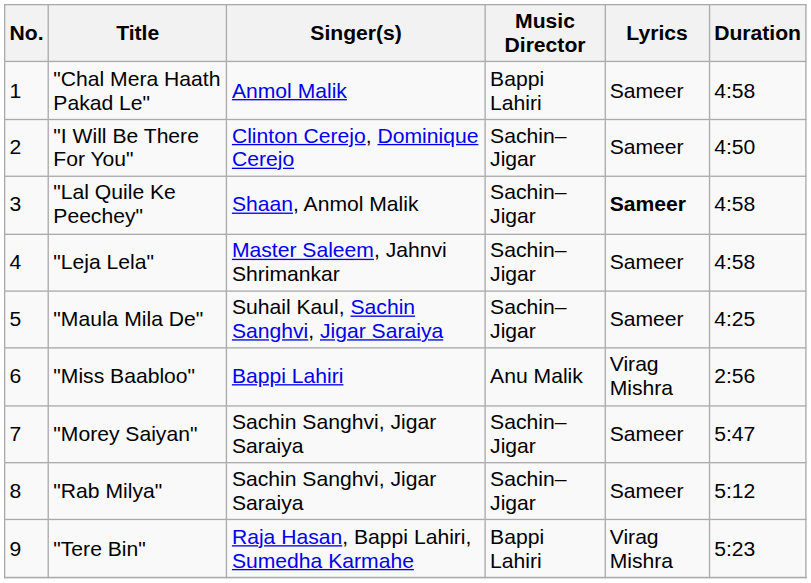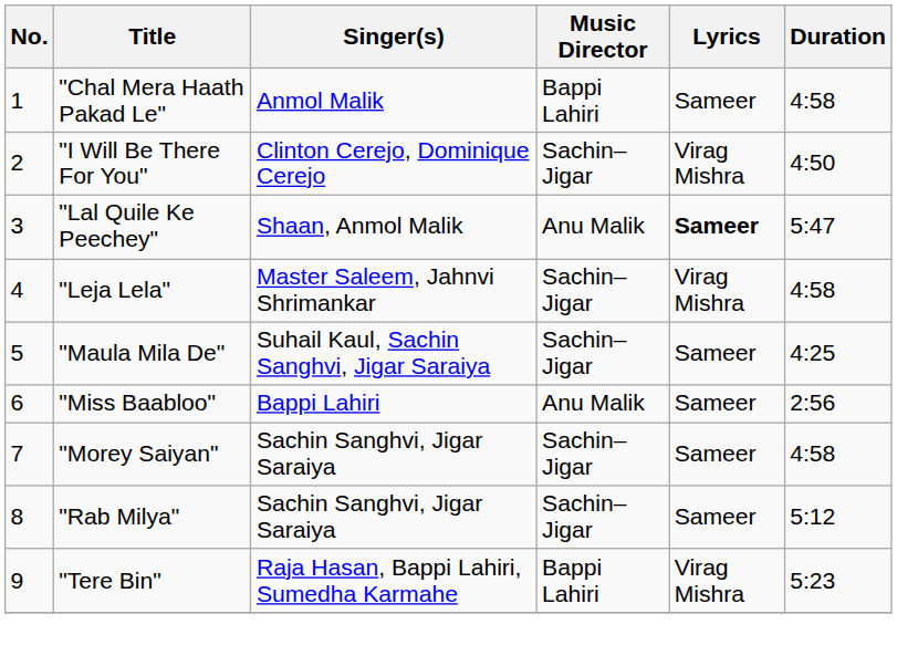"I Will Be There For You" | Lyrics: Sameer -> Virag Mishra
"Lal Quile Ke Peechey" | Music Director: Sachin–Jigar -> Anu Malik
"Lal Quile Ke Peechey" | Duration: 4:58 -> 5:47
"Leja Lela" | Lyrics: Sameer -> Virag Mishra
"Miss Baabloo" | Lyrics: Virag Mishra -> Sameer
"Morey Saiyan" | Duration: 5:47 -> 4:58
